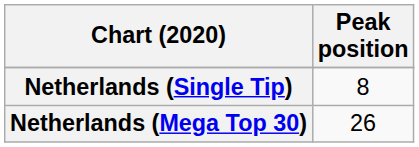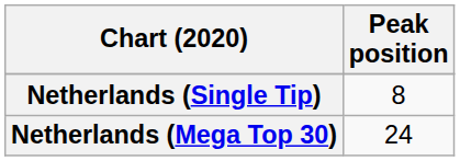Netherlands (Mega Top 30) | Peak position: 26 -> 24
